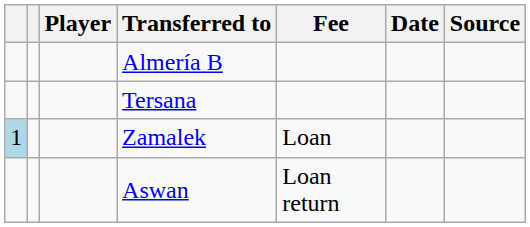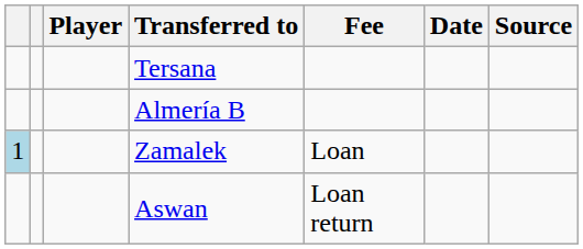rows swapped: Almería B <-> Tersana
